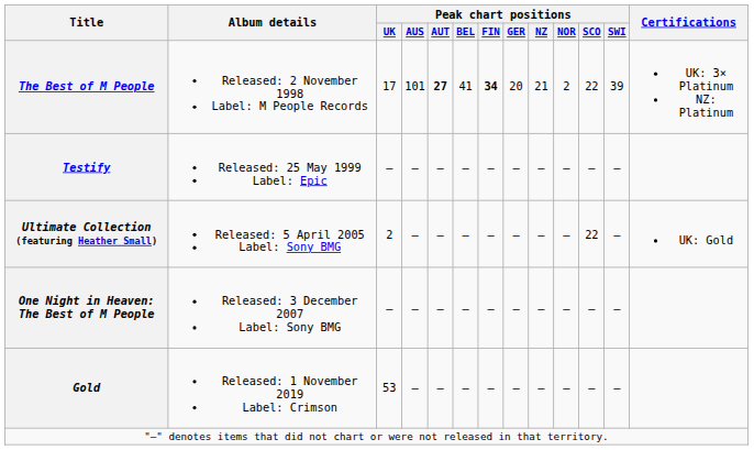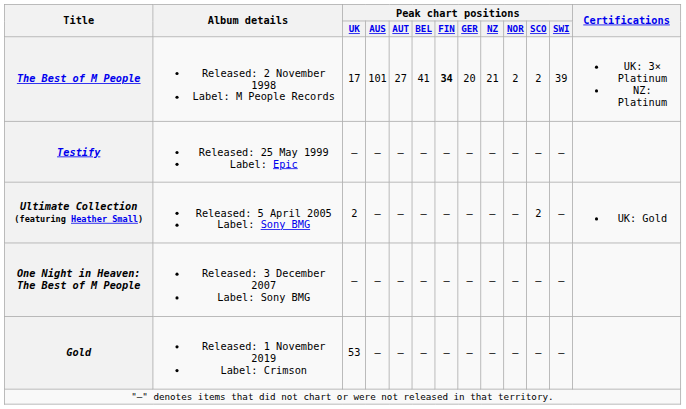The Best of M People | Peak chart positions / AUT: bold -> normal
The Best of M People | Peak chart positions / SCO: 22 -> 2
Ultimate Collection (featuring Heather Small) | Peak chart positions / SCO: 22 -> 2
